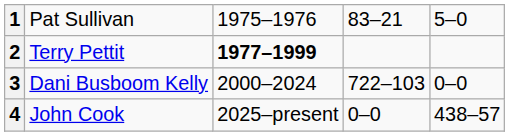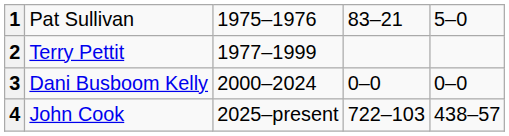2 | column 3: bold -> normal
3 | column 4: 722–103 -> 0–0
4 | column 4: 0–0 -> 722–103
